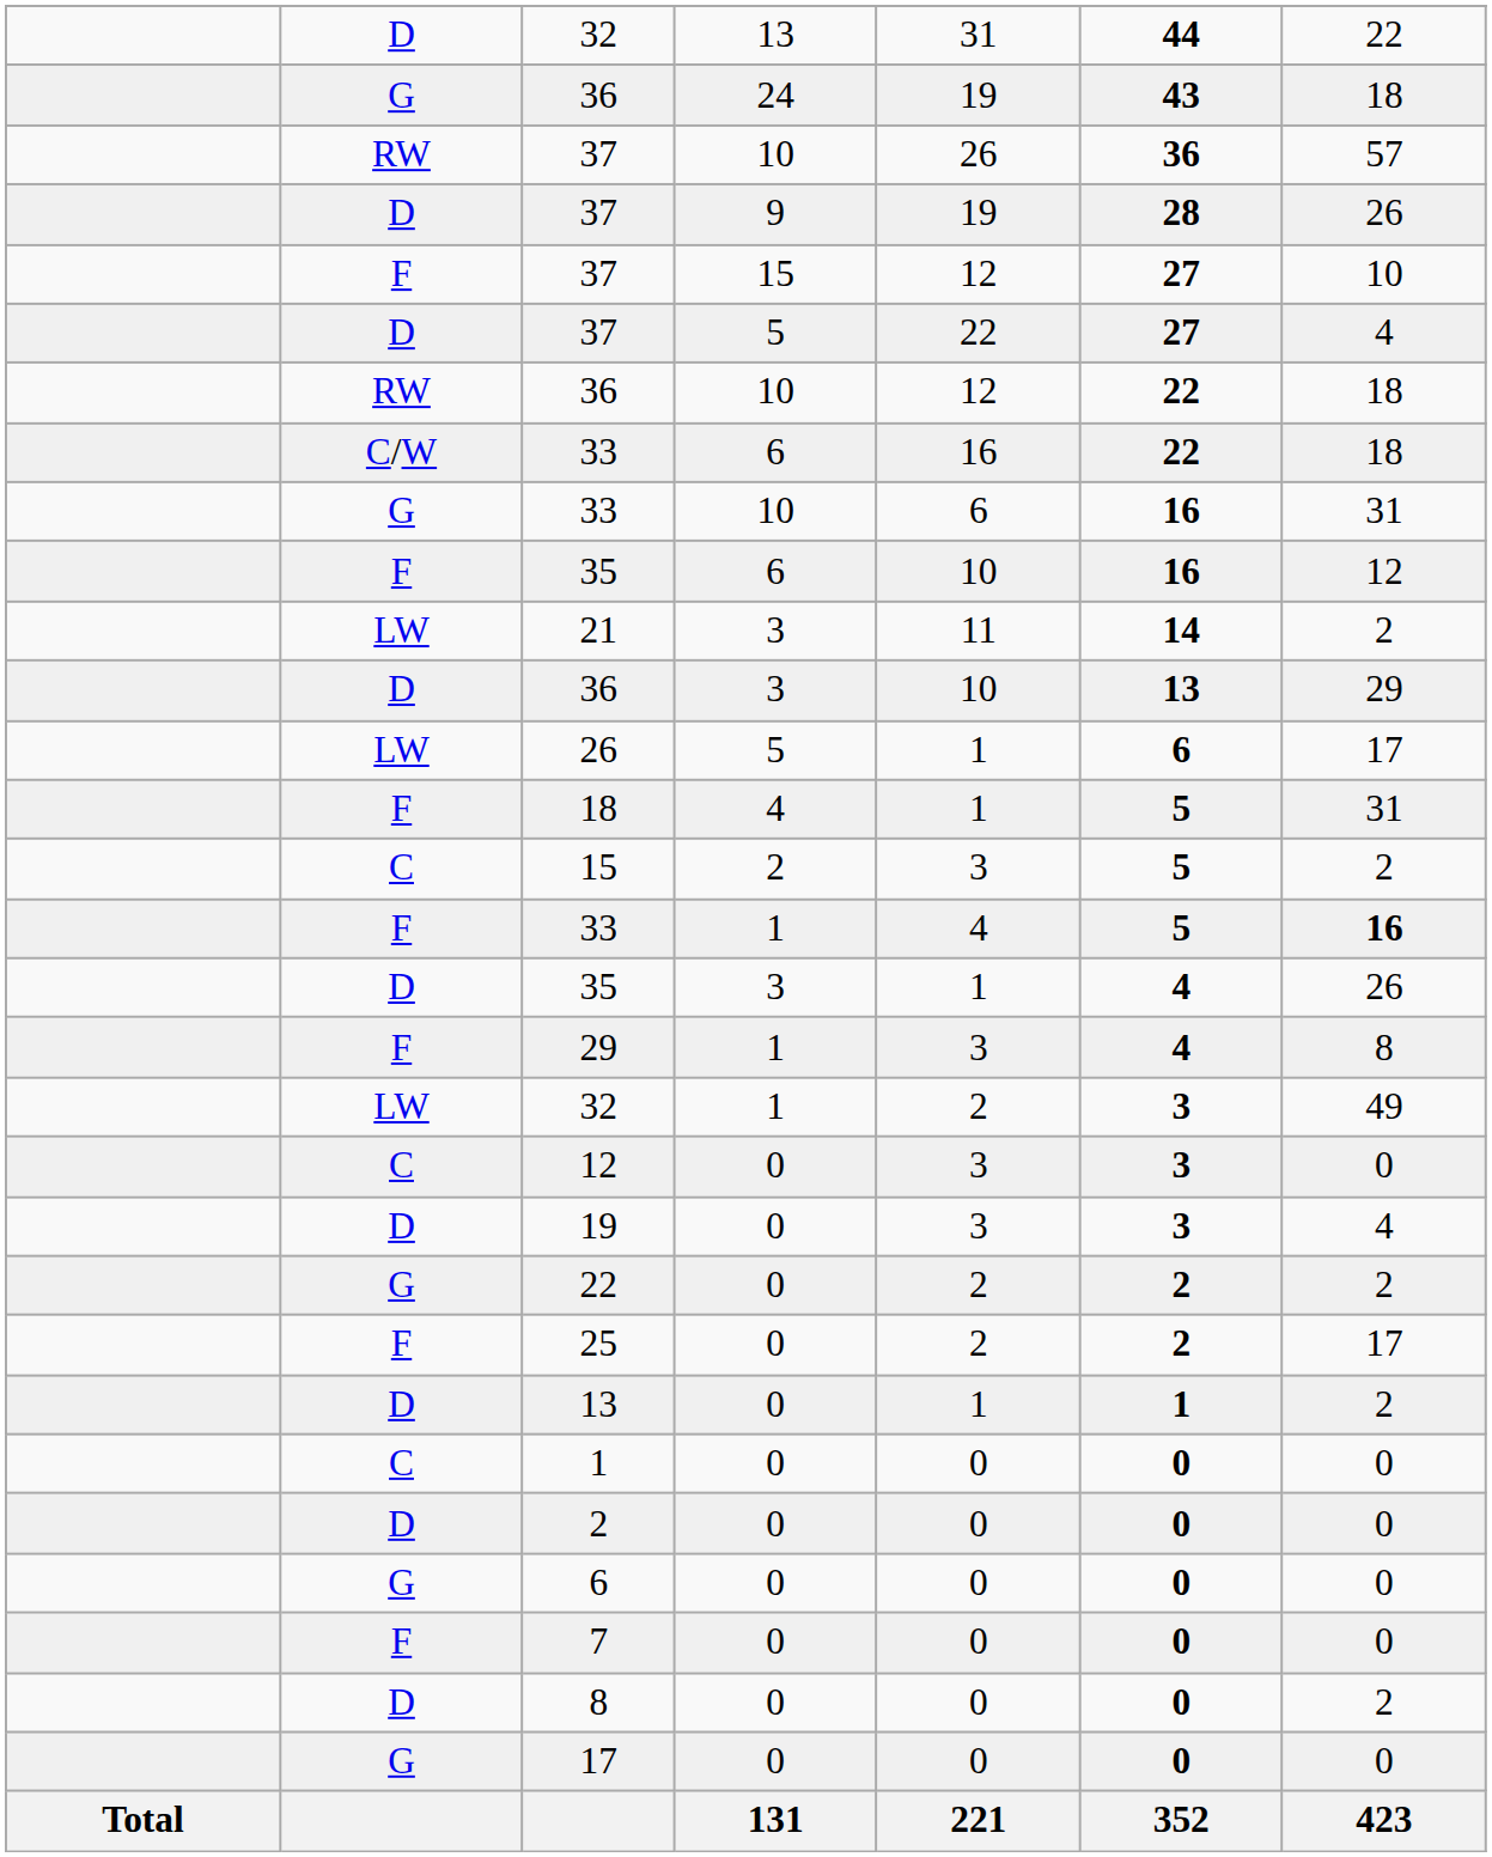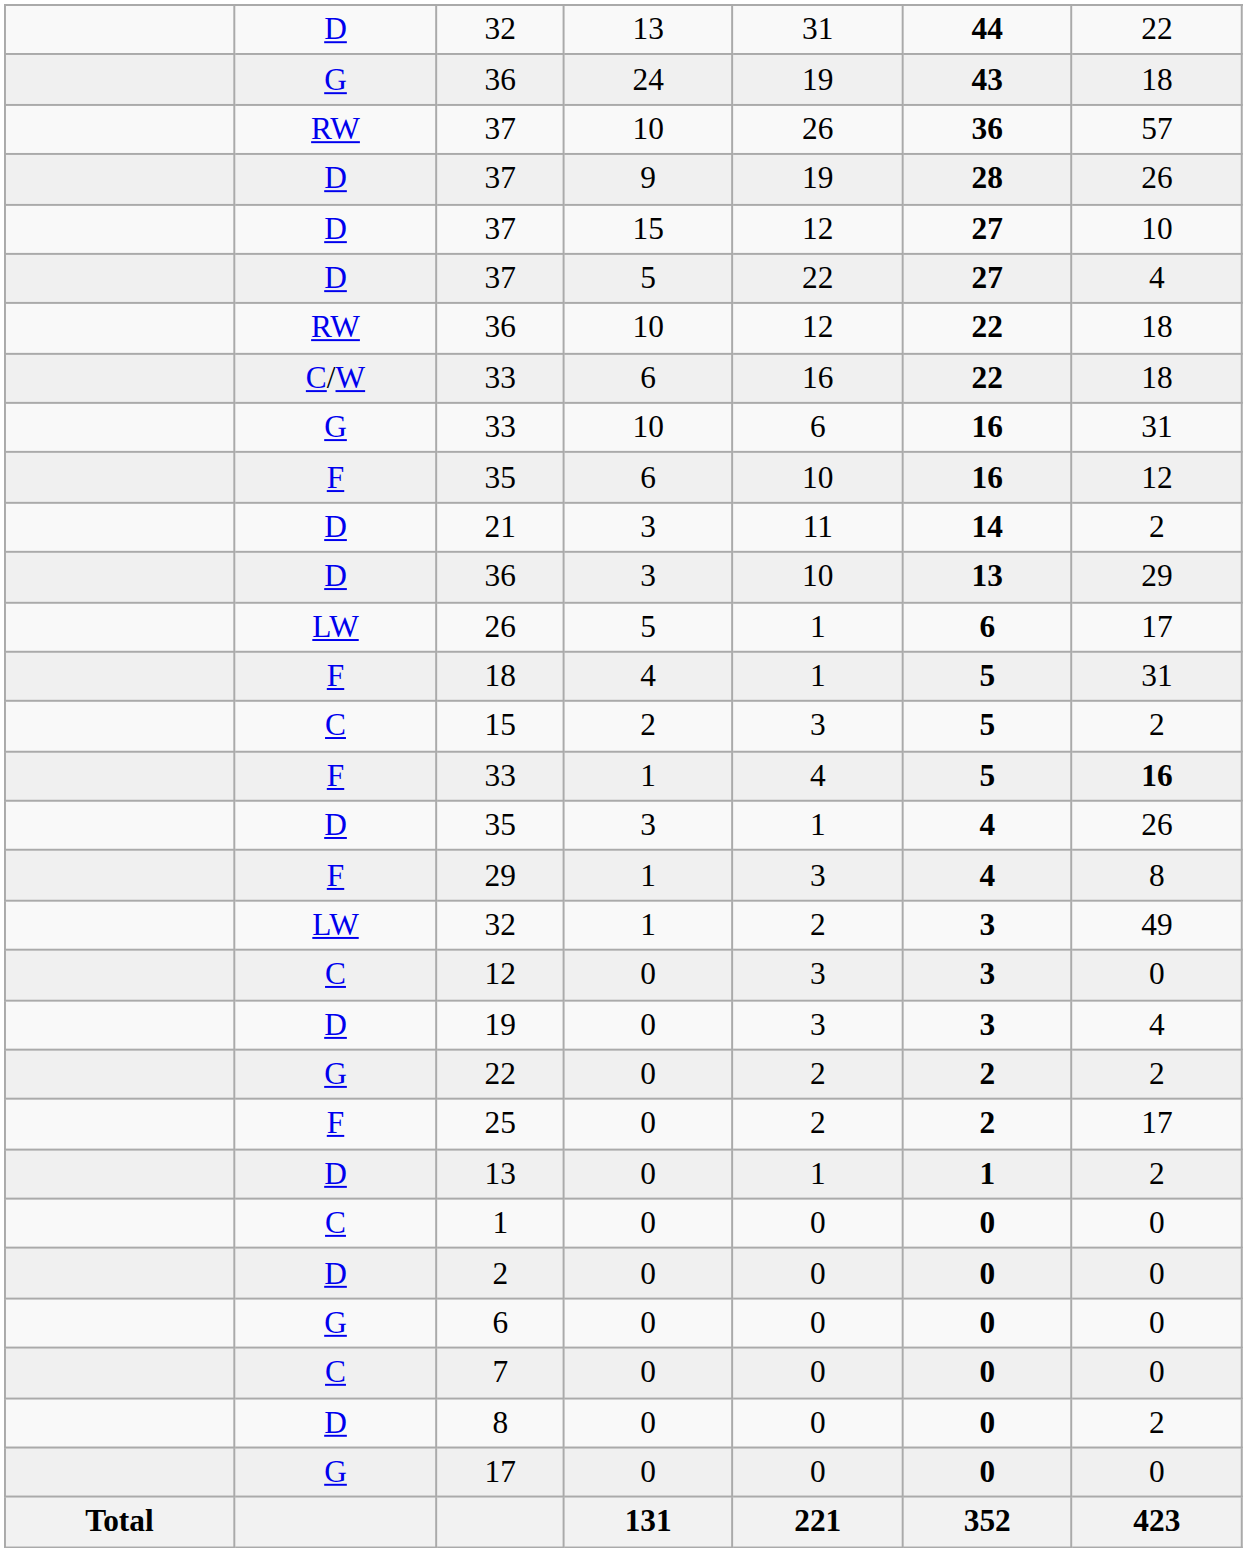37 / 15 | column 2: F -> D
21 | column 2: LW -> D
7 | column 2: F -> C
